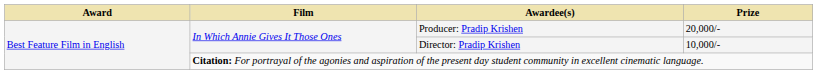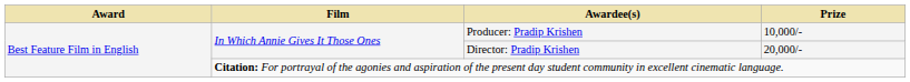Producer: Pradip Krishen | Prize: 20,000/- -> 10,000/-
Director: Pradip Krishen | Prize: 10,000/- -> 20,000/-
